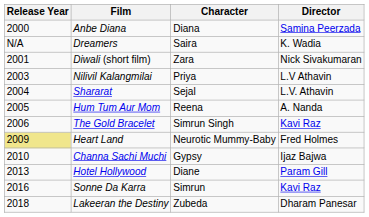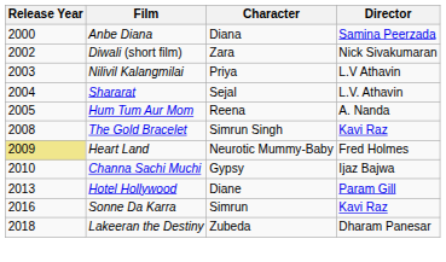- row: N/A | Dreamers | Saira | K. Wadia
Diwali (short film) | Release Year: 2001 -> 2002
The Gold Bracelet | Release Year: 2006 -> 2008
